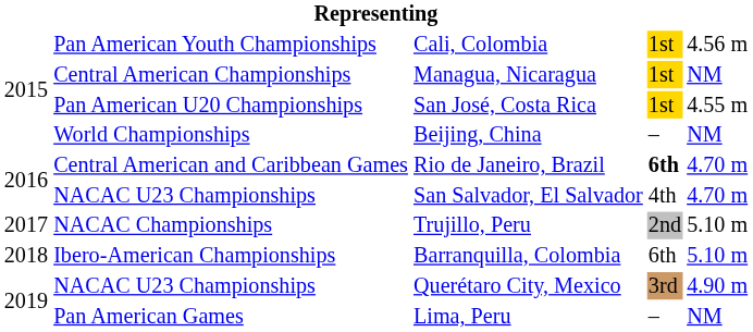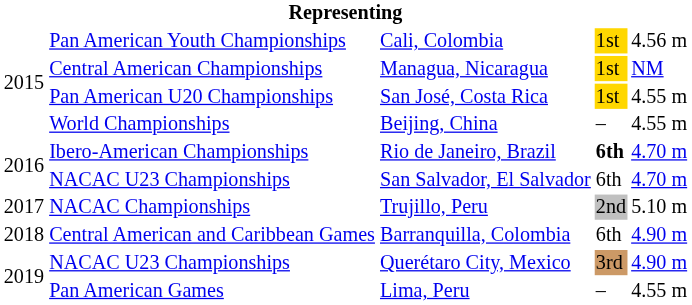Beijing, China | column 5: NM -> 4.55 m
Rio de Janeiro, Brazil | column 2: Central American and Caribbean Games -> Ibero-American Championships
San Salvador, El Salvador | column 4: 4th -> 6th
Barranquilla, Colombia | column 2: Ibero-American Championships -> Central American and Caribbean Games
Barranquilla, Colombia | column 5: 5.10 m -> 4.90 m
Lima, Peru | column 5: NM -> 4.55 m
